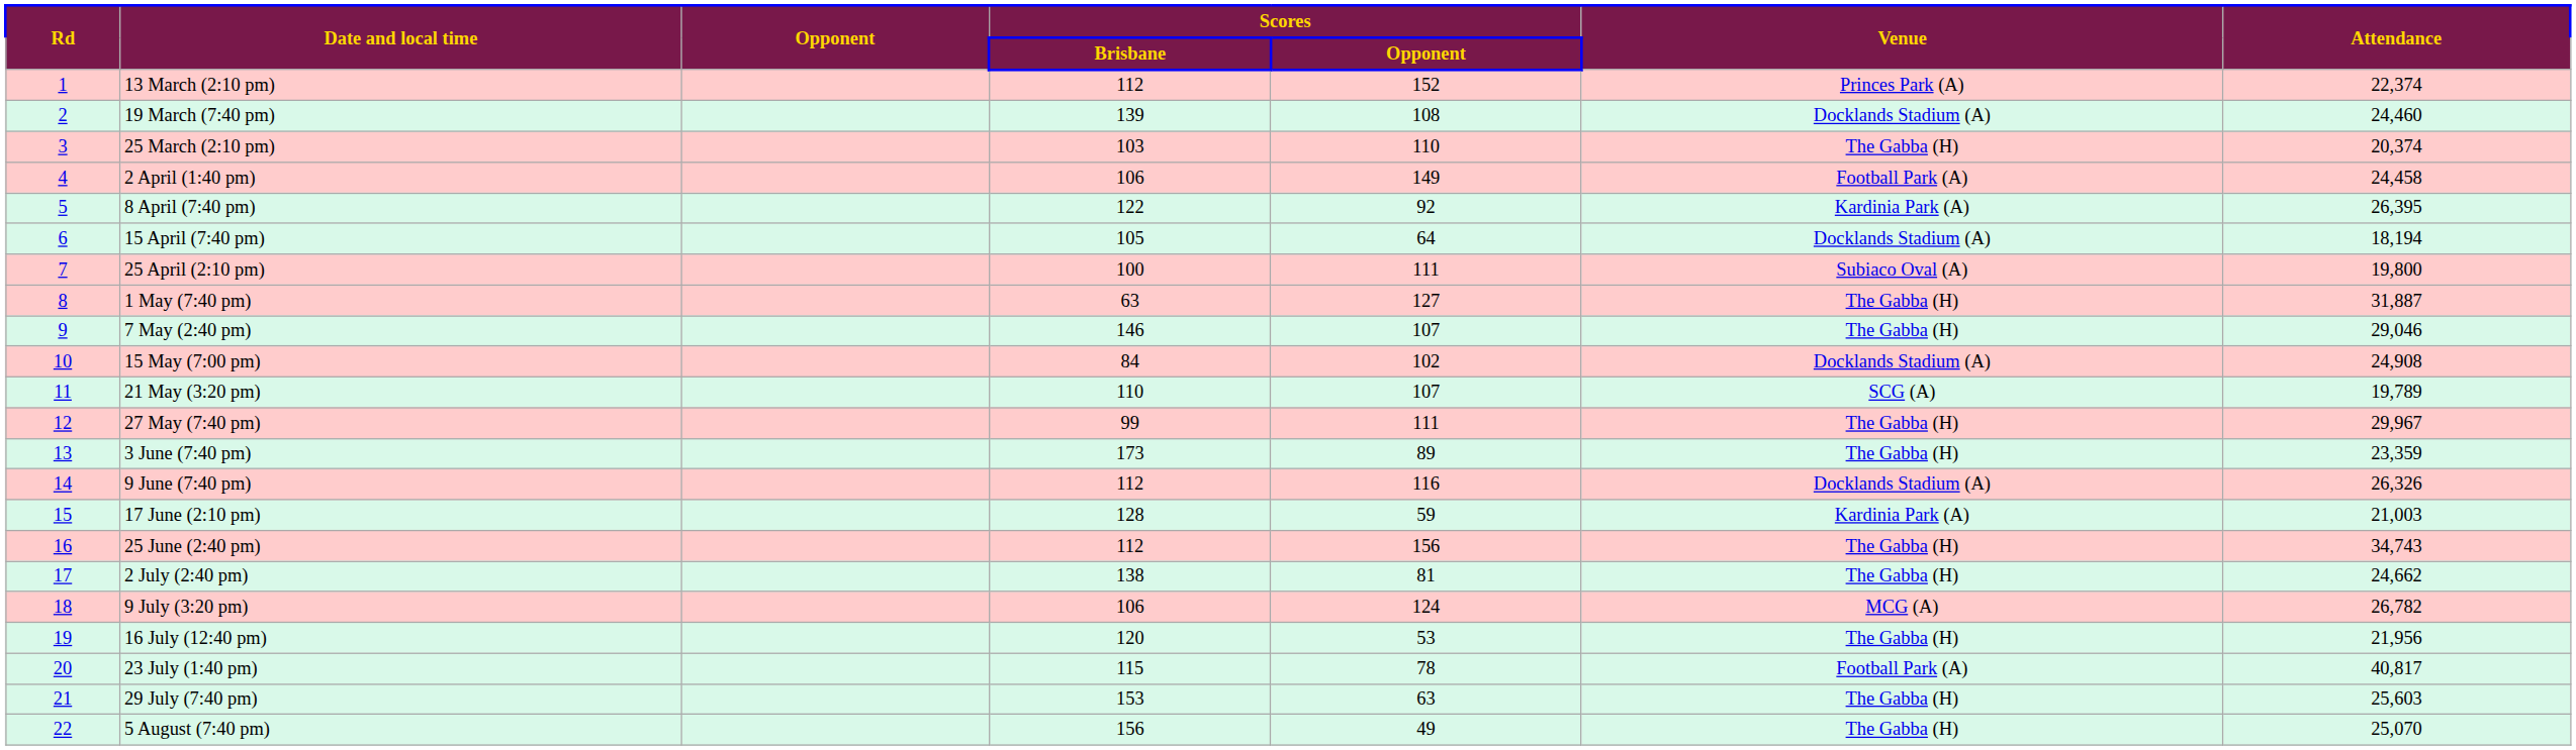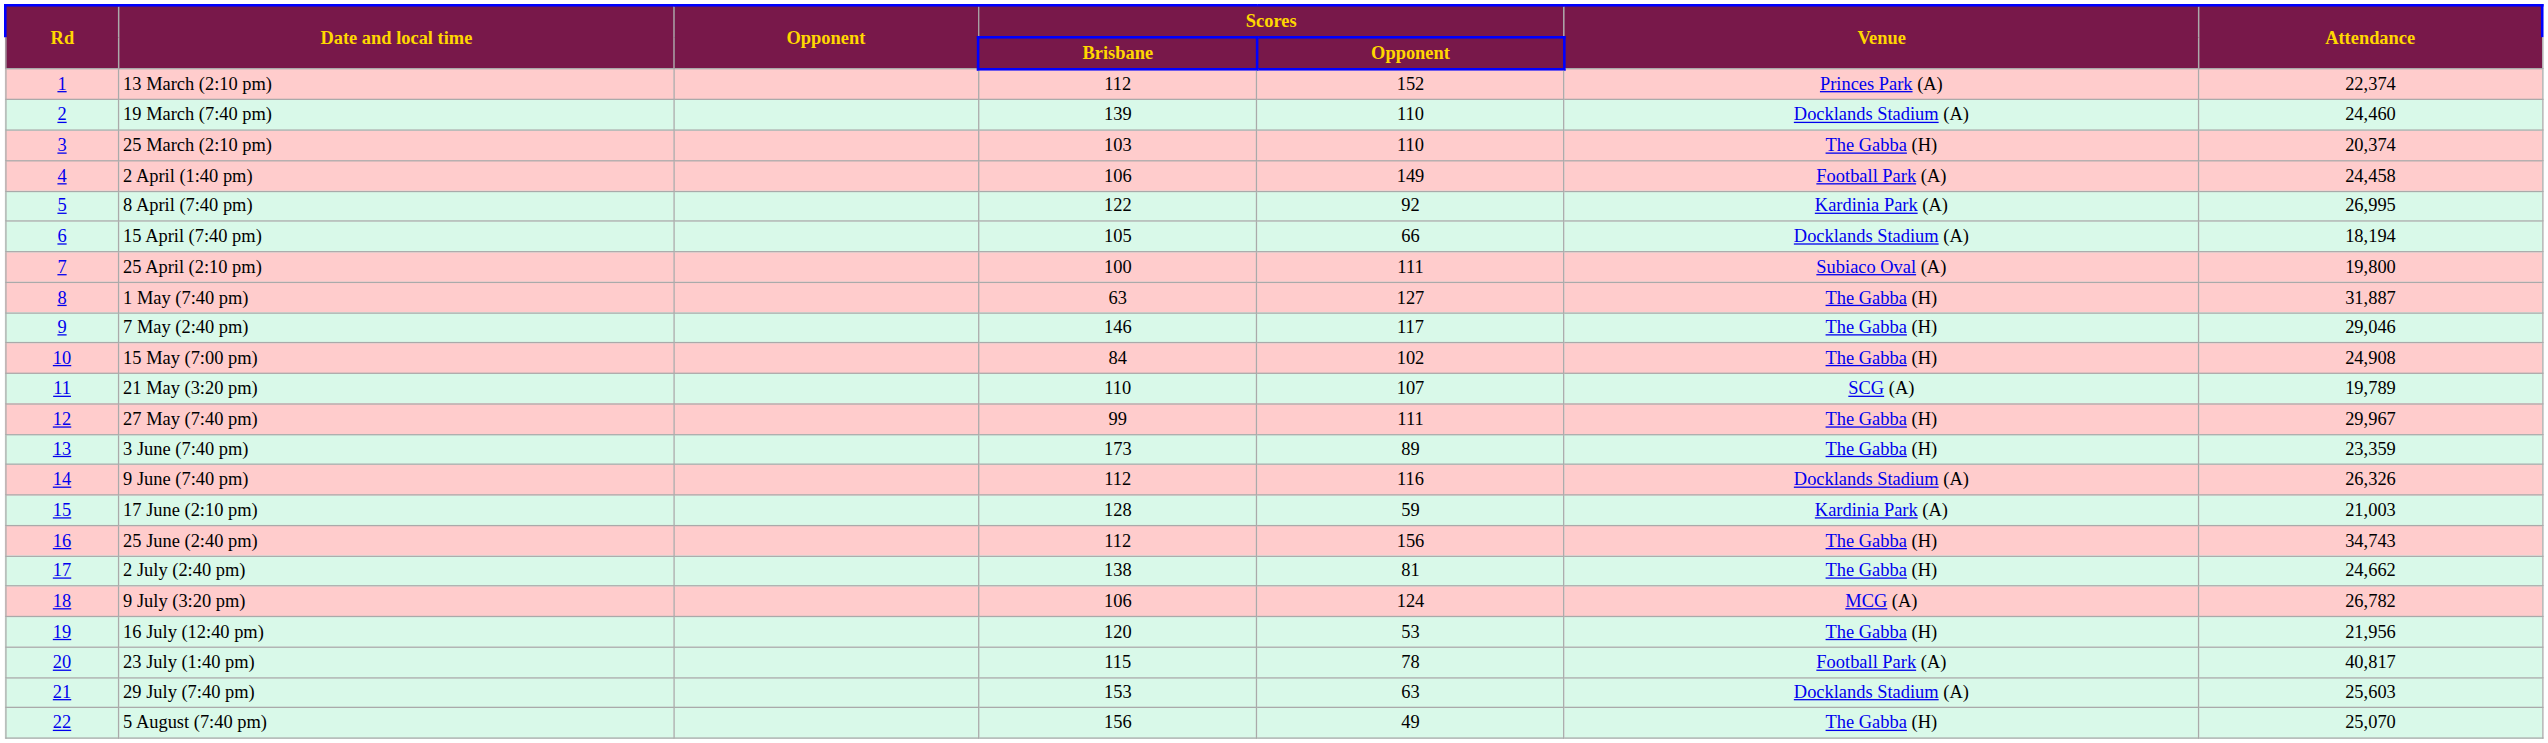19 March (7:40 pm) | Scores / Opponent: 108 -> 110
8 April (7:40 pm) | Attendance: 26,395 -> 26,995
15 April (7:40 pm) | Scores / Opponent: 64 -> 66
7 May (2:40 pm) | Scores / Opponent: 107 -> 117
15 May (7:00 pm) | Venue: Docklands Stadium (A) -> The Gabba (H)
29 July (7:40 pm) | Venue: The Gabba (H) -> Docklands Stadium (A)
